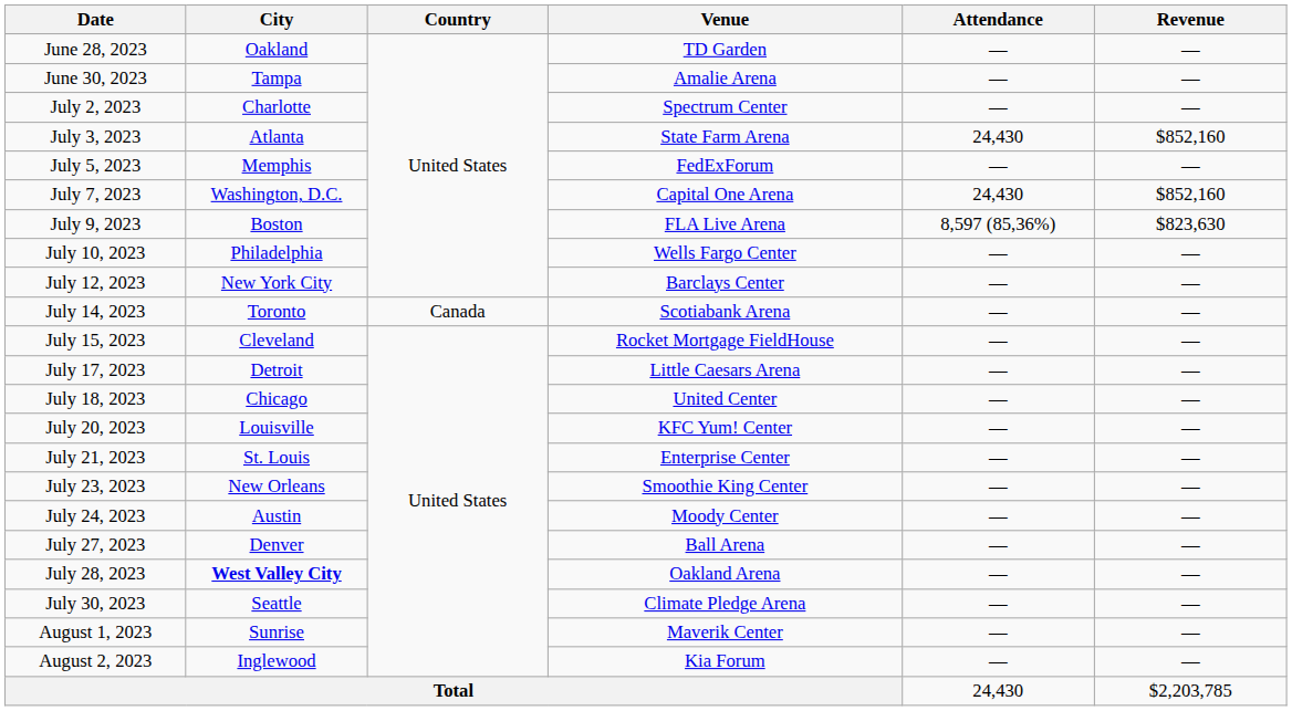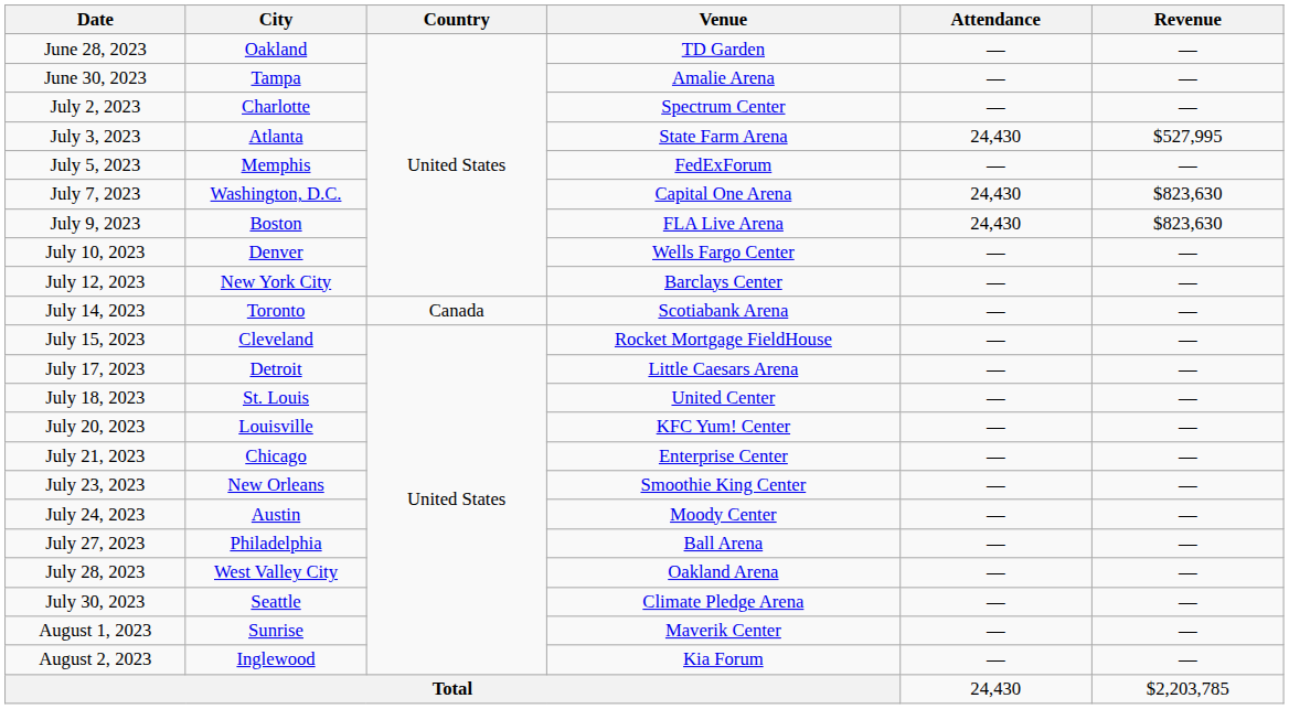July 3, 2023 | Revenue: $852,160 -> $527,995
July 7, 2023 | Revenue: $852,160 -> $823,630
July 9, 2023 | Attendance: 8,597 (85,36%) -> 24,430
July 10, 2023 | City: Philadelphia -> Denver
July 18, 2023 | City: Chicago -> St. Louis
July 21, 2023 | City: St. Louis -> Chicago
July 27, 2023 | City: Denver -> Philadelphia
July 28, 2023 | City: bold -> normal
